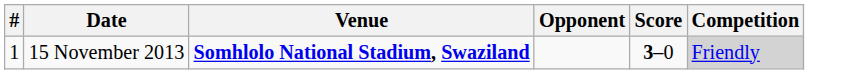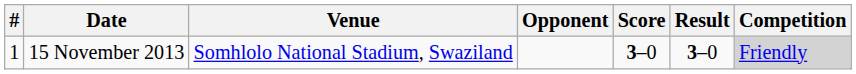+ column: Result | 3–0
15 November 2013 | Venue: bold -> normal
